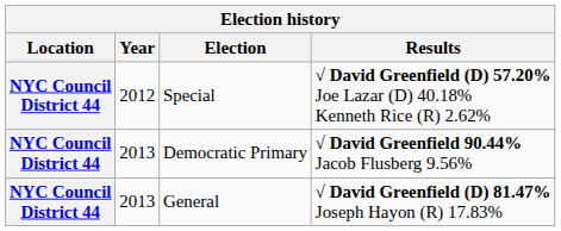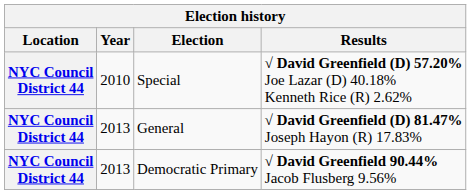Special | Year: 2012 -> 2010
rows swapped: Democratic Primary <-> General
